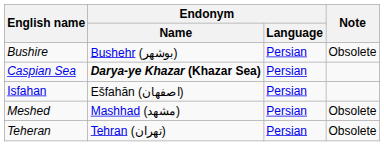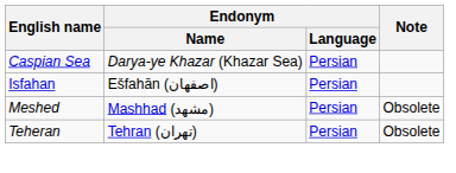- row: Bushire | Bushehr (بوشهر) | Persian | Obsolete
Caspian Sea | Endonym / Name: bold -> normal
